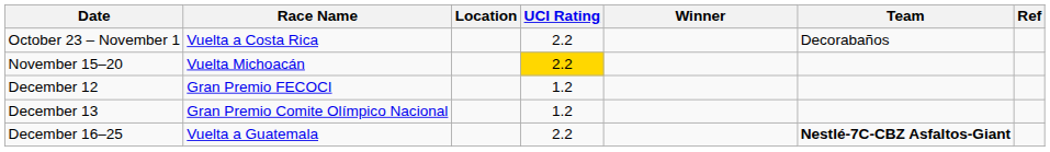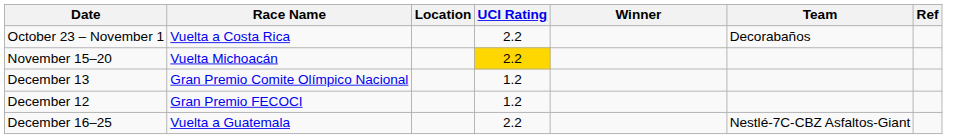rows swapped: December 12 <-> December 13
December 16–25 | Team: bold -> normal
